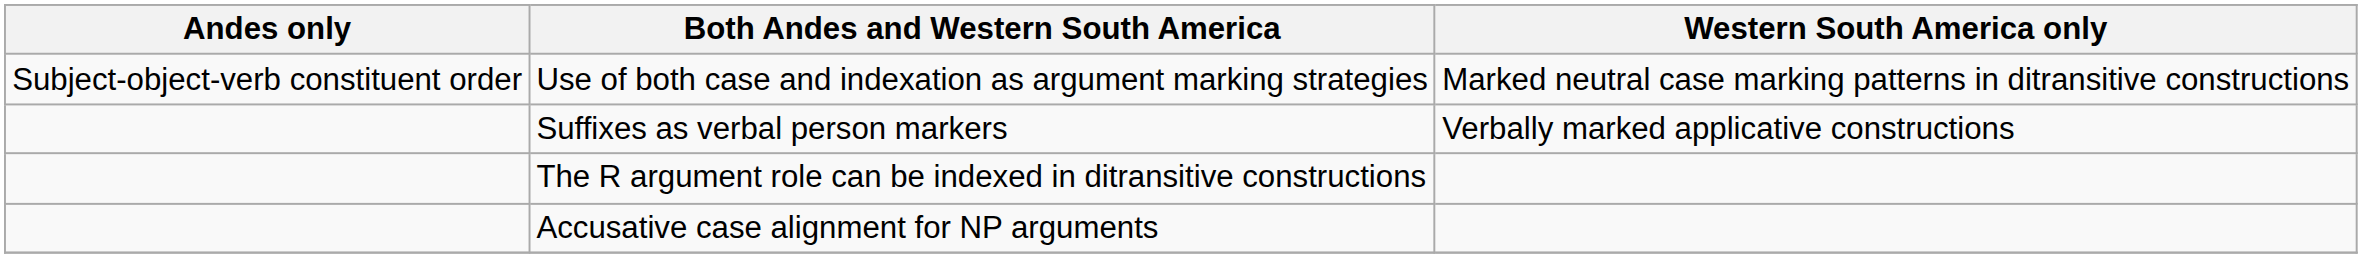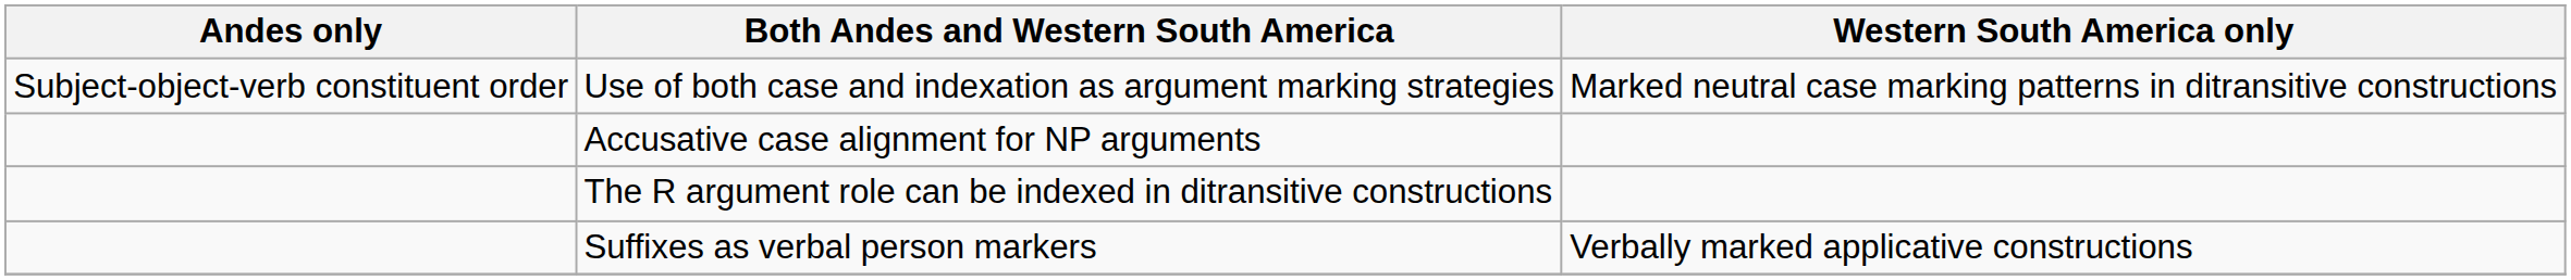rows swapped: Suffixes as verbal person markers <-> Accusative case alignment for NP arguments
